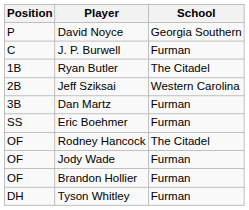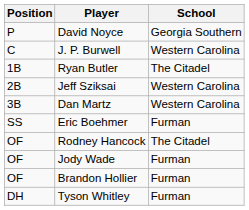J. P. Burwell | School: Furman -> Western Carolina
Dan Martz | School: Furman -> Western Carolina
